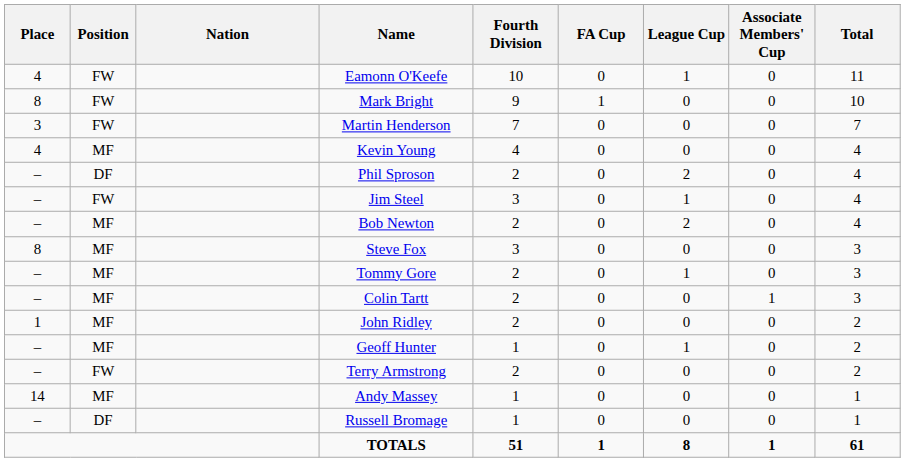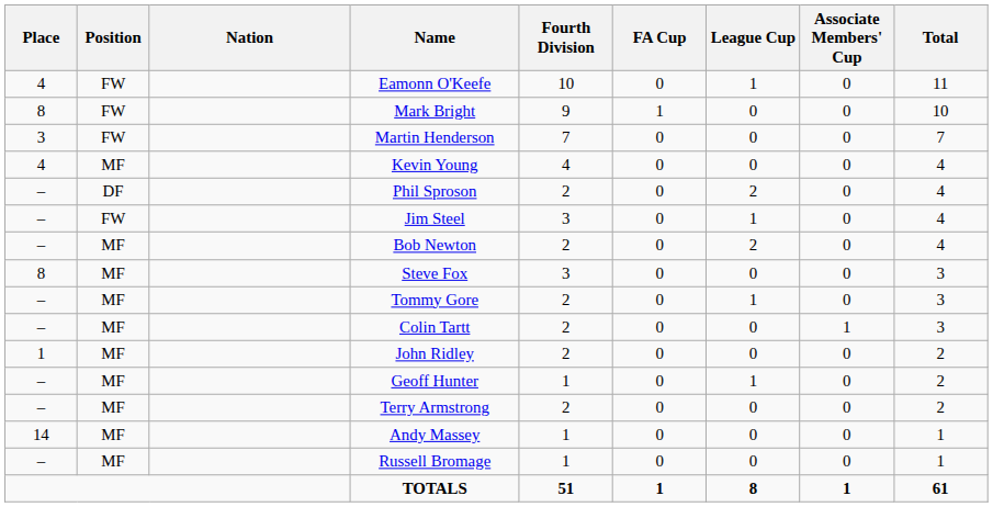Terry Armstrong | Position: FW -> MF
Russell Bromage | Position: DF -> MF
